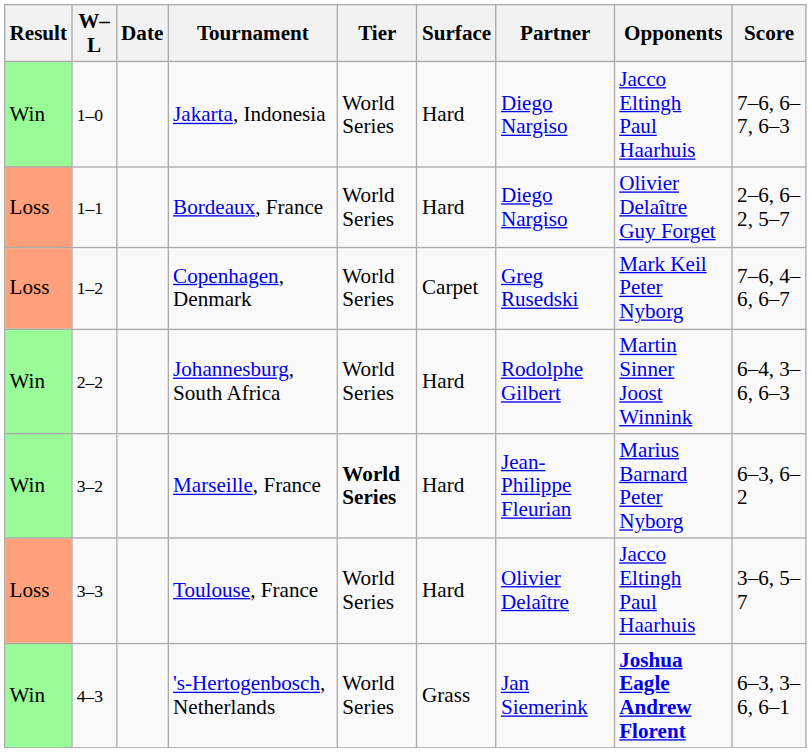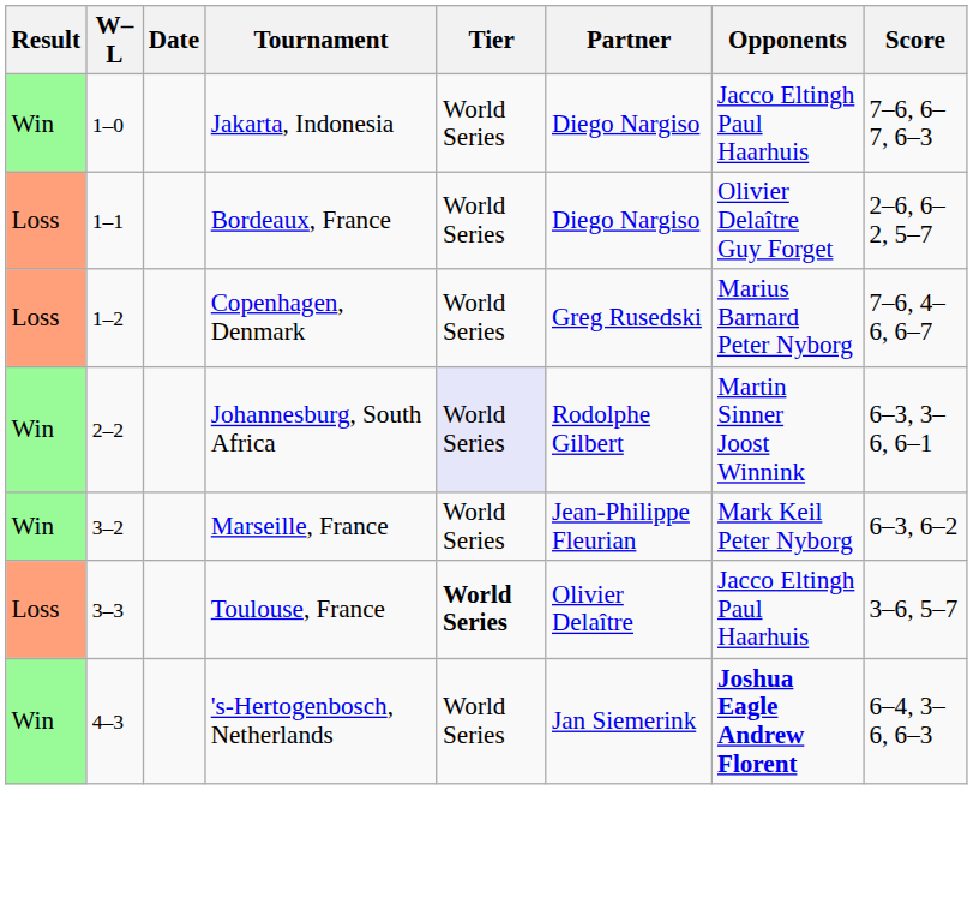- column: Surface | Hard | Hard | Carpet | Hard | Hard | Hard | Grass
Copenhagen, Denmark | Opponents: Mark Keil Peter Nyborg -> Marius Barnard Peter Nyborg
Johannesburg, South Africa | Tier: no background -> lavender background
Johannesburg, South Africa | Score: 6–4, 3–6, 6–3 -> 6–3, 3–6, 6–1
Marseille, France | Tier: bold -> normal
Marseille, France | Opponents: Marius Barnard Peter Nyborg -> Mark Keil Peter Nyborg
Toulouse, France | Tier: normal -> bold
's-Hertogenbosch, Netherlands | Score: 6–3, 3–6, 6–1 -> 6–4, 3–6, 6–3
